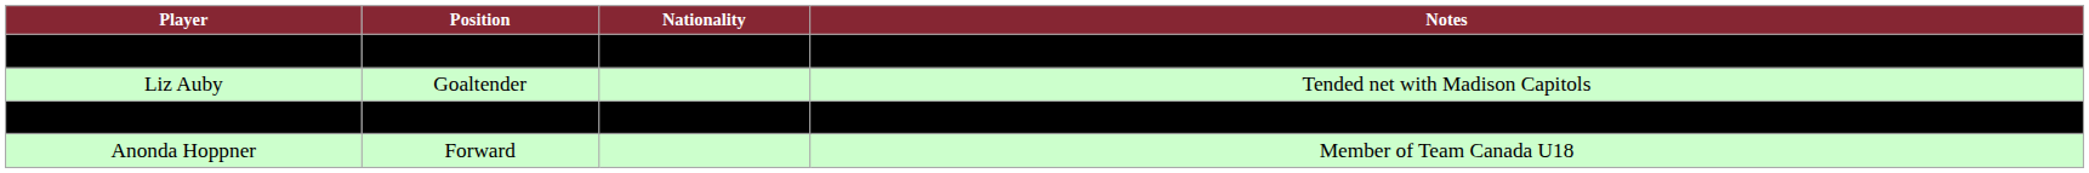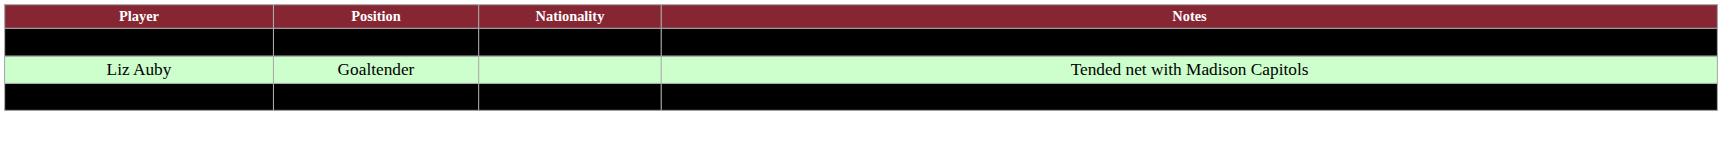Livi Altman | Notes: bold -> normal
- row: Anonda Hoppner | Forward | Member of Team Canada U18
